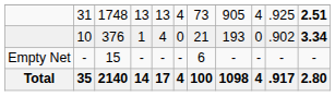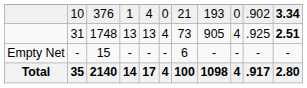rows swapped: 31 <-> 10
